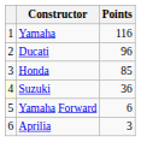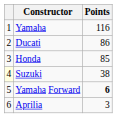Ducati | Points: 96 -> 86
Suzuki | Points: 36 -> 38
Yamaha Forward | Points: normal -> bold
